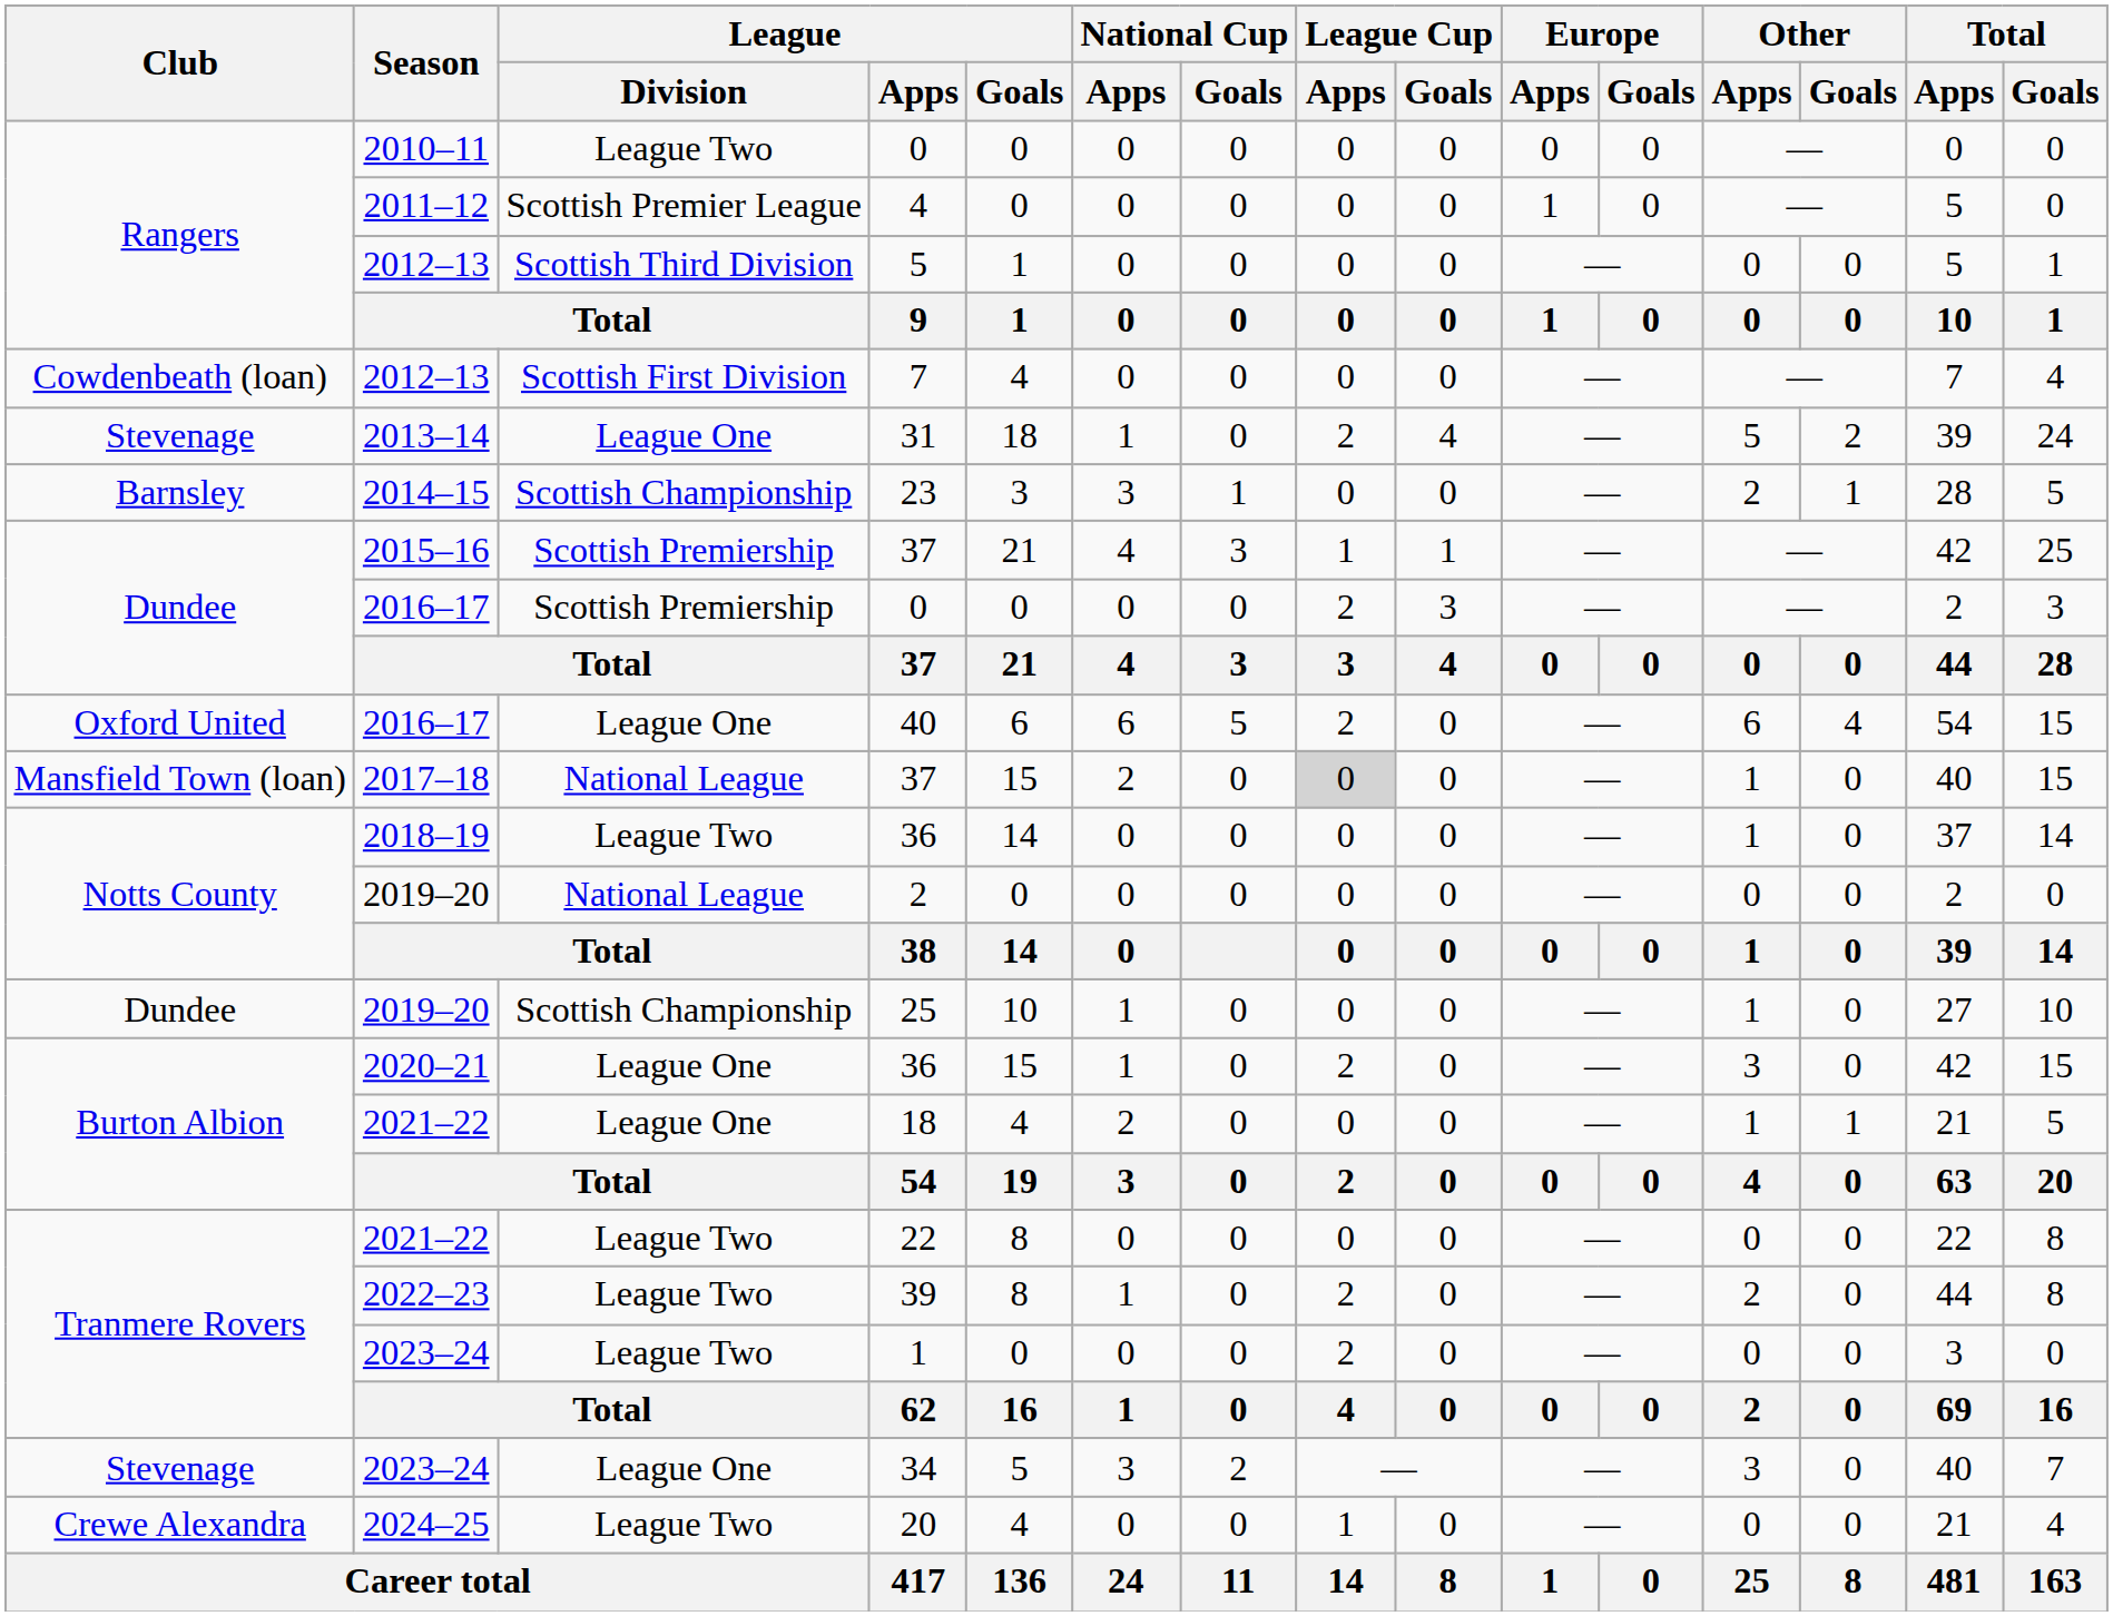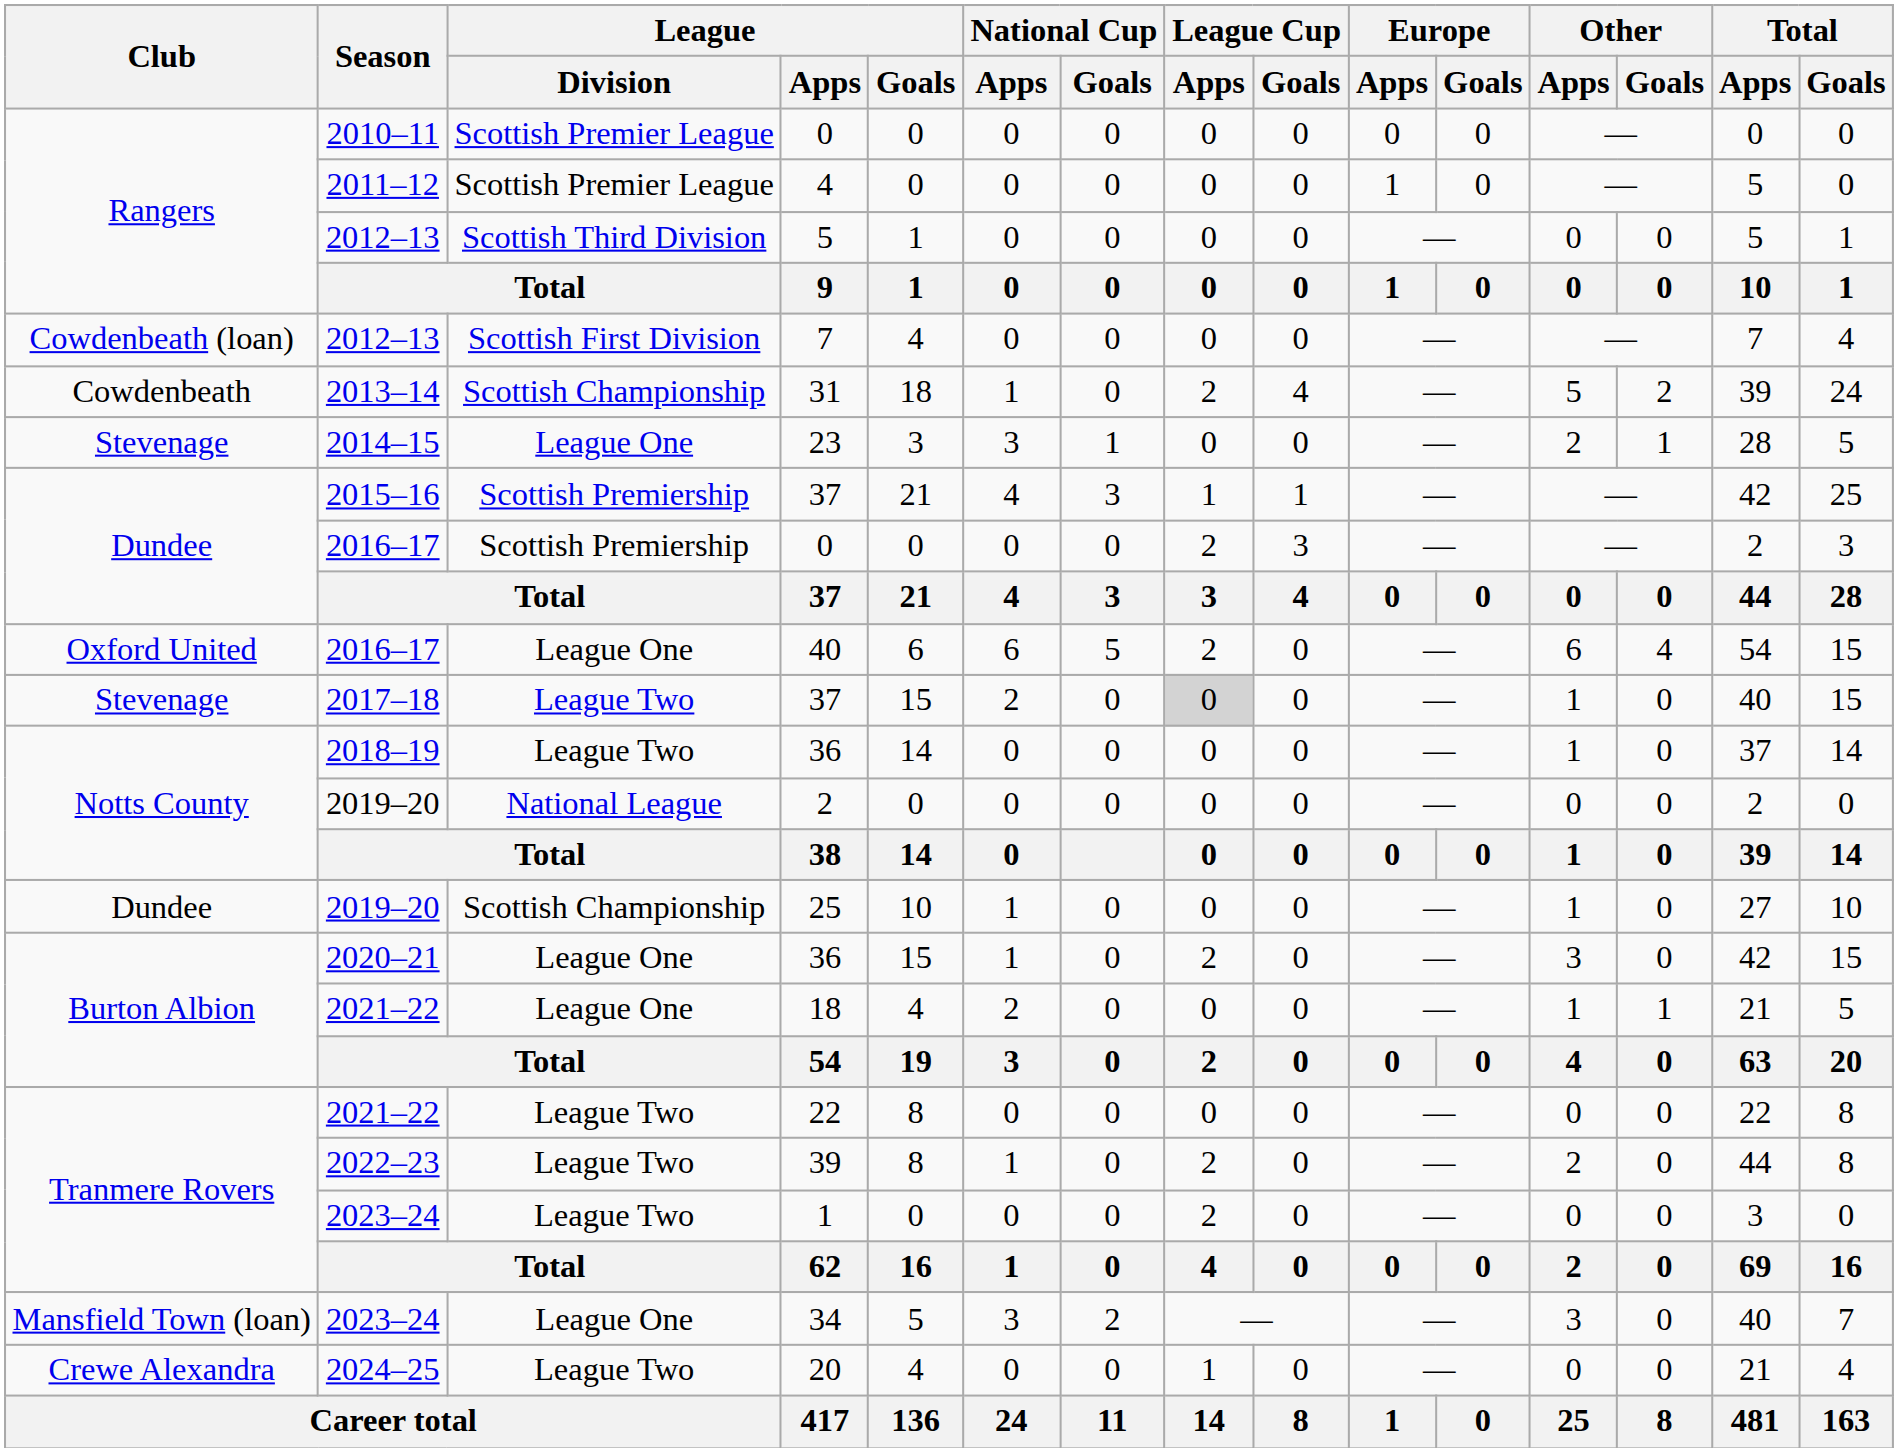2010–11 / 0 | League / Division: League Two -> Scottish Premier League
31 | Club: Stevenage -> Cowdenbeath
31 | League / Division: League One -> Scottish Championship
23 | Club: Barnsley -> Stevenage
23 | League / Division: Scottish Championship -> League One
2017–18 / 37 | Club: Mansfield Town (loan) -> Stevenage
2017–18 / 37 | League / Division: National League -> League Two
34 | Club: Stevenage -> Mansfield Town (loan)
